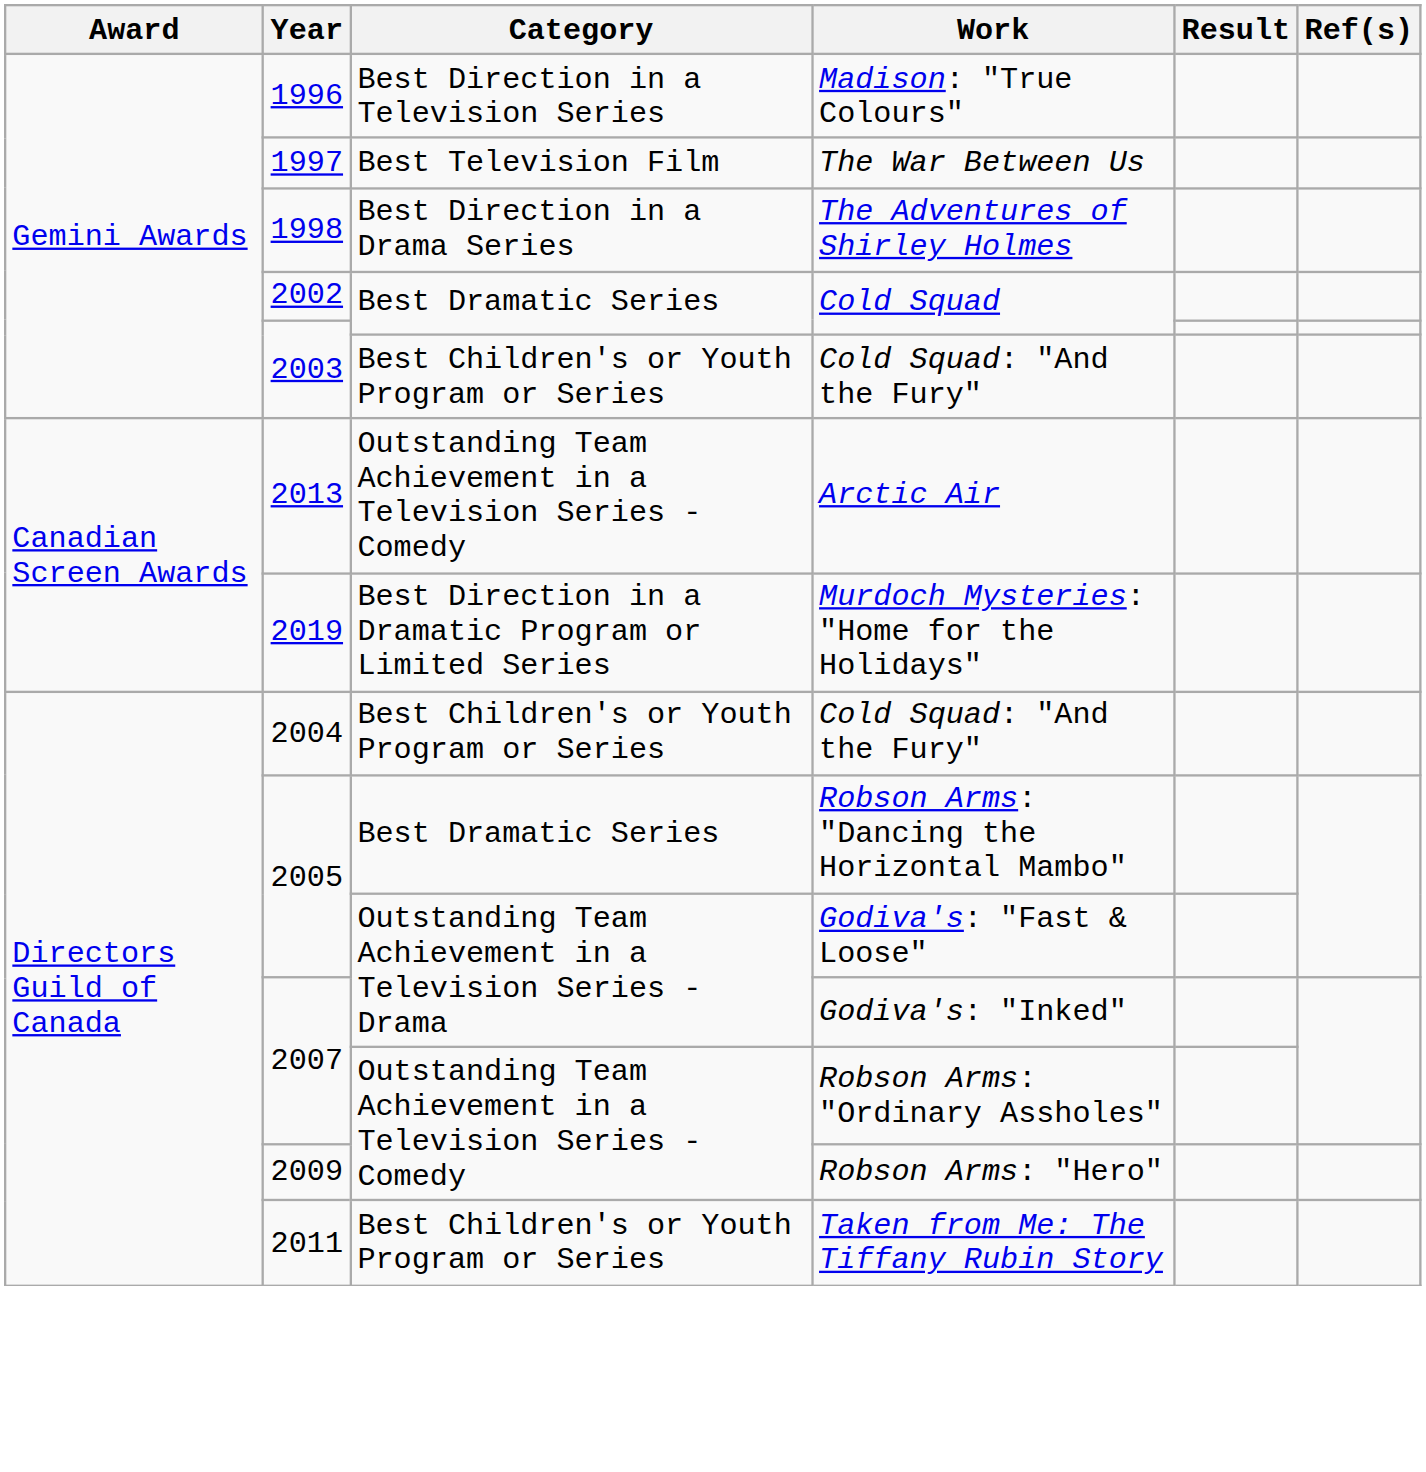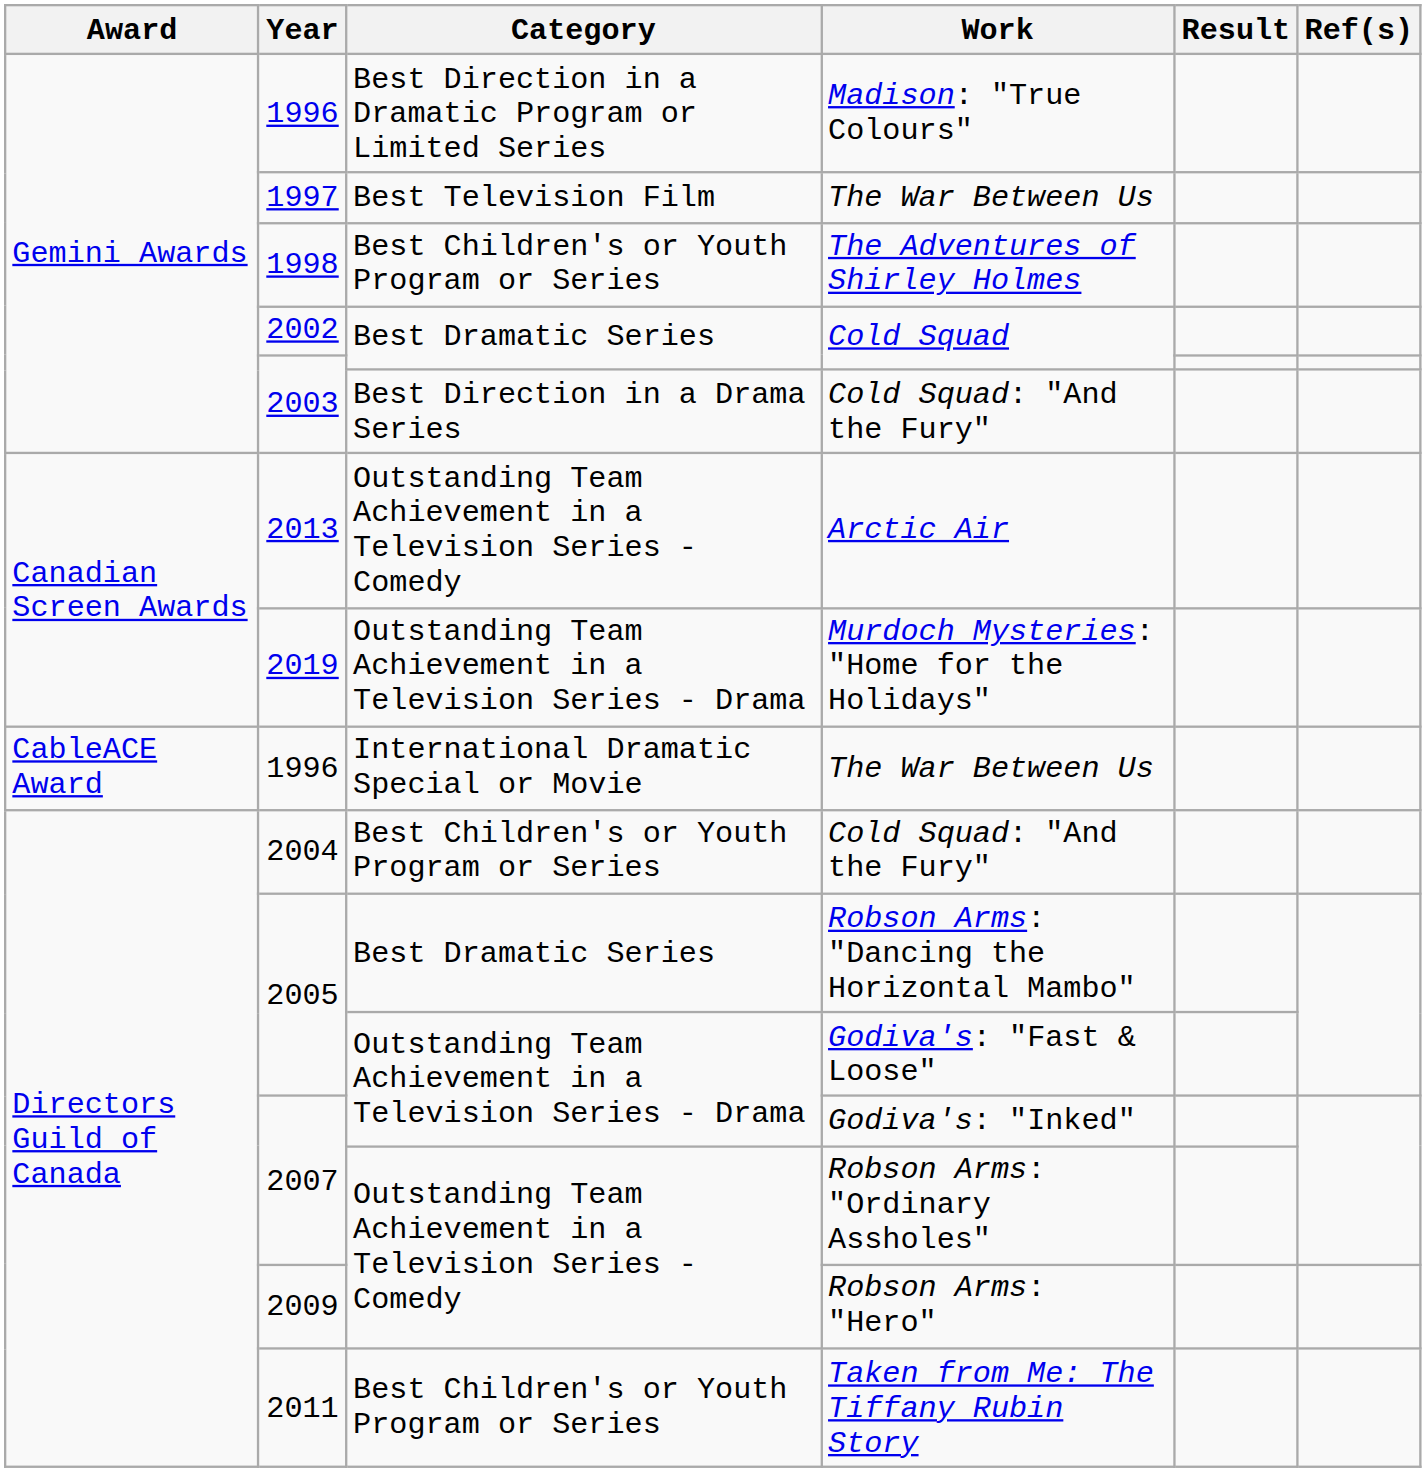Madison: "True Colours" | Category: Best Direction in a Television Series -> Best Direction in a Dramatic Program or Limited Series
The Adventures of Shirley Holmes | Category: Best Direction in a Drama Series -> Best Children's or Youth Program or Series
2003 / Cold Squad: "And the Fury" | Category: Best Children's or Youth Program or Series -> Best Direction in a Drama Series
Murdoch Mysteries: "Home for the Holidays" | Category: Best Direction in a Dramatic Program or Limited Series -> Outstanding Team Achievement in a Television Series - Drama
+ row: CableACE Award | 1996 | International Dramatic Special or Movie | The War Between Us
